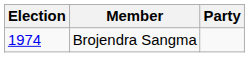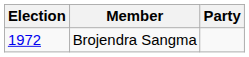Brojendra Sangma | Election: 1974 -> 1972
